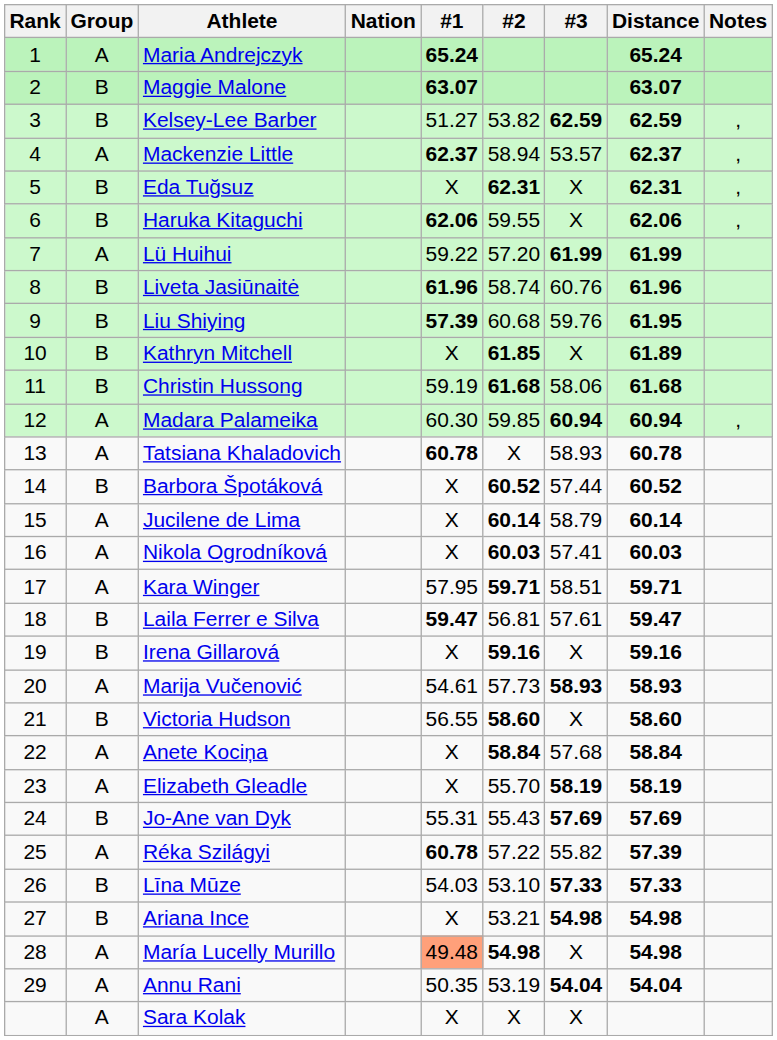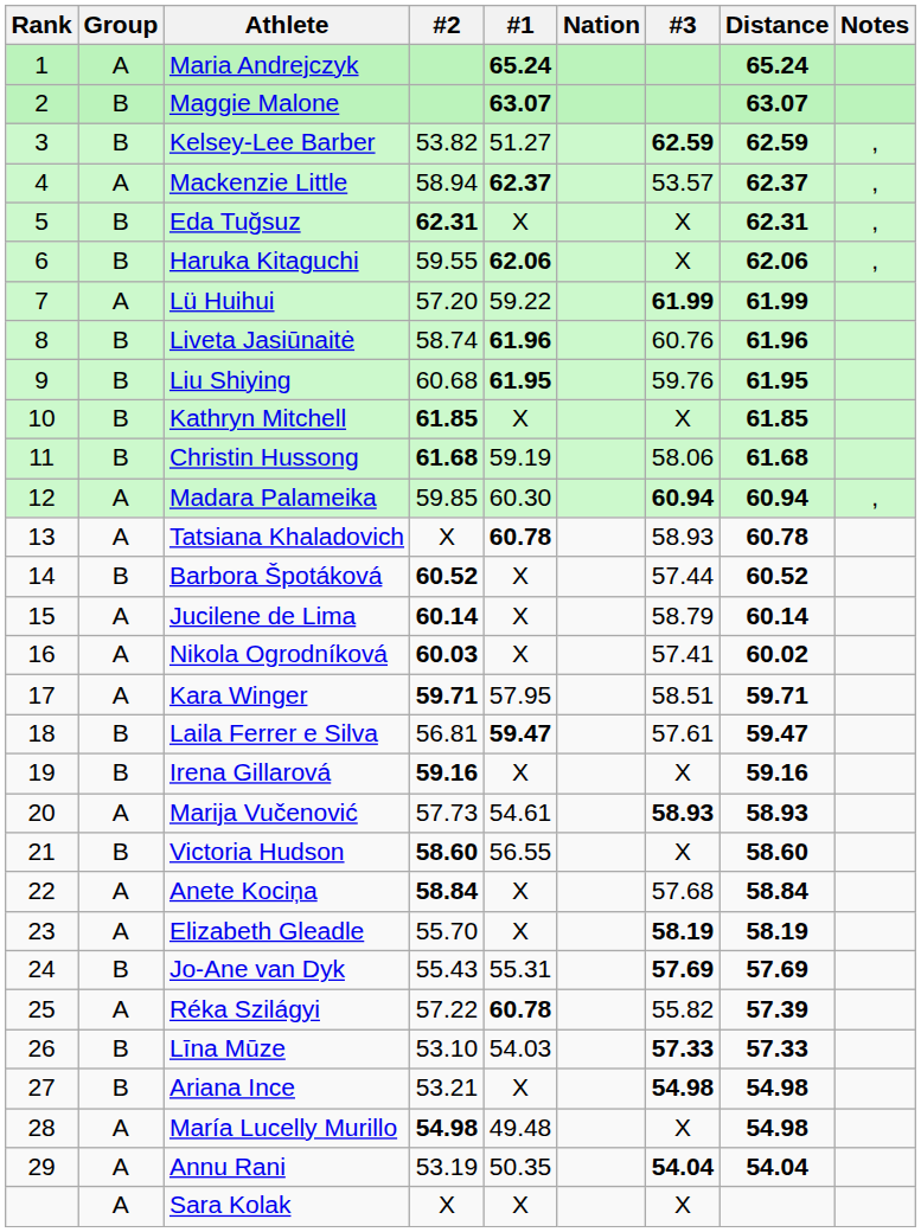columns swapped: Nation <-> #2
Liu Shiying | #1: 57.39 -> 61.95
Kathryn Mitchell | Distance: 61.89 -> 61.85
Nikola Ogrodníková | Distance: 60.03 -> 60.02
María Lucelly Murillo | #1: lightsalmon background -> no background
